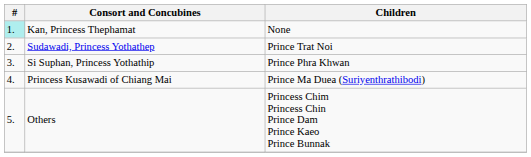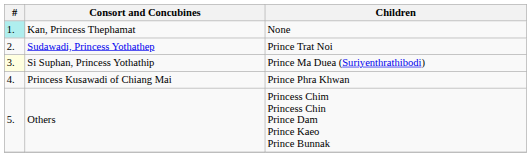Si Suphan, Princess Yothathip | #: no background -> lightyellow background
Si Suphan, Princess Yothathip | Children: Prince Phra Khwan -> Prince Ma Duea (Suriyenthrathibodi)
Princess Kusawadi of Chiang Mai | Children: Prince Ma Duea (Suriyenthrathibodi) -> Prince Phra Khwan
